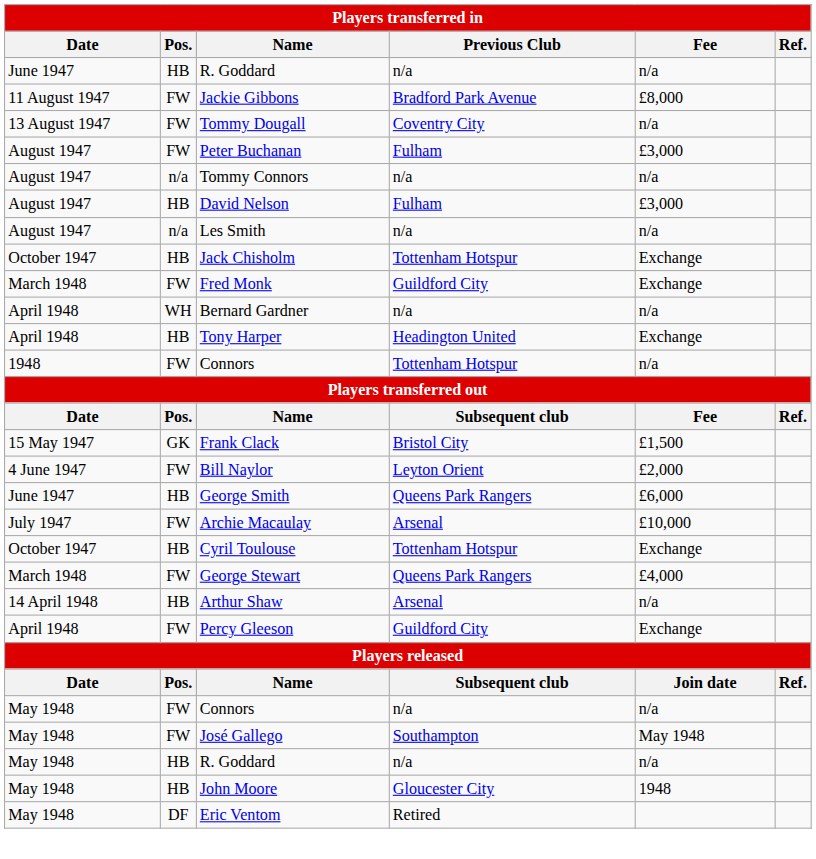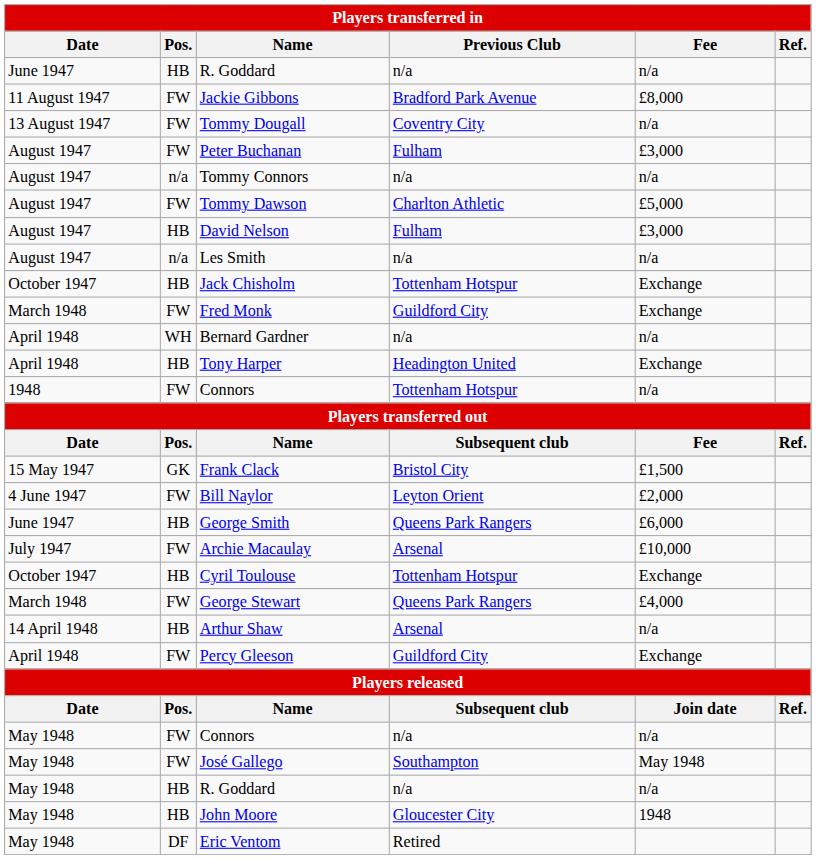+ row: August 1947 | FW | Tommy Dawson | Charlton Athletic | £5,000
